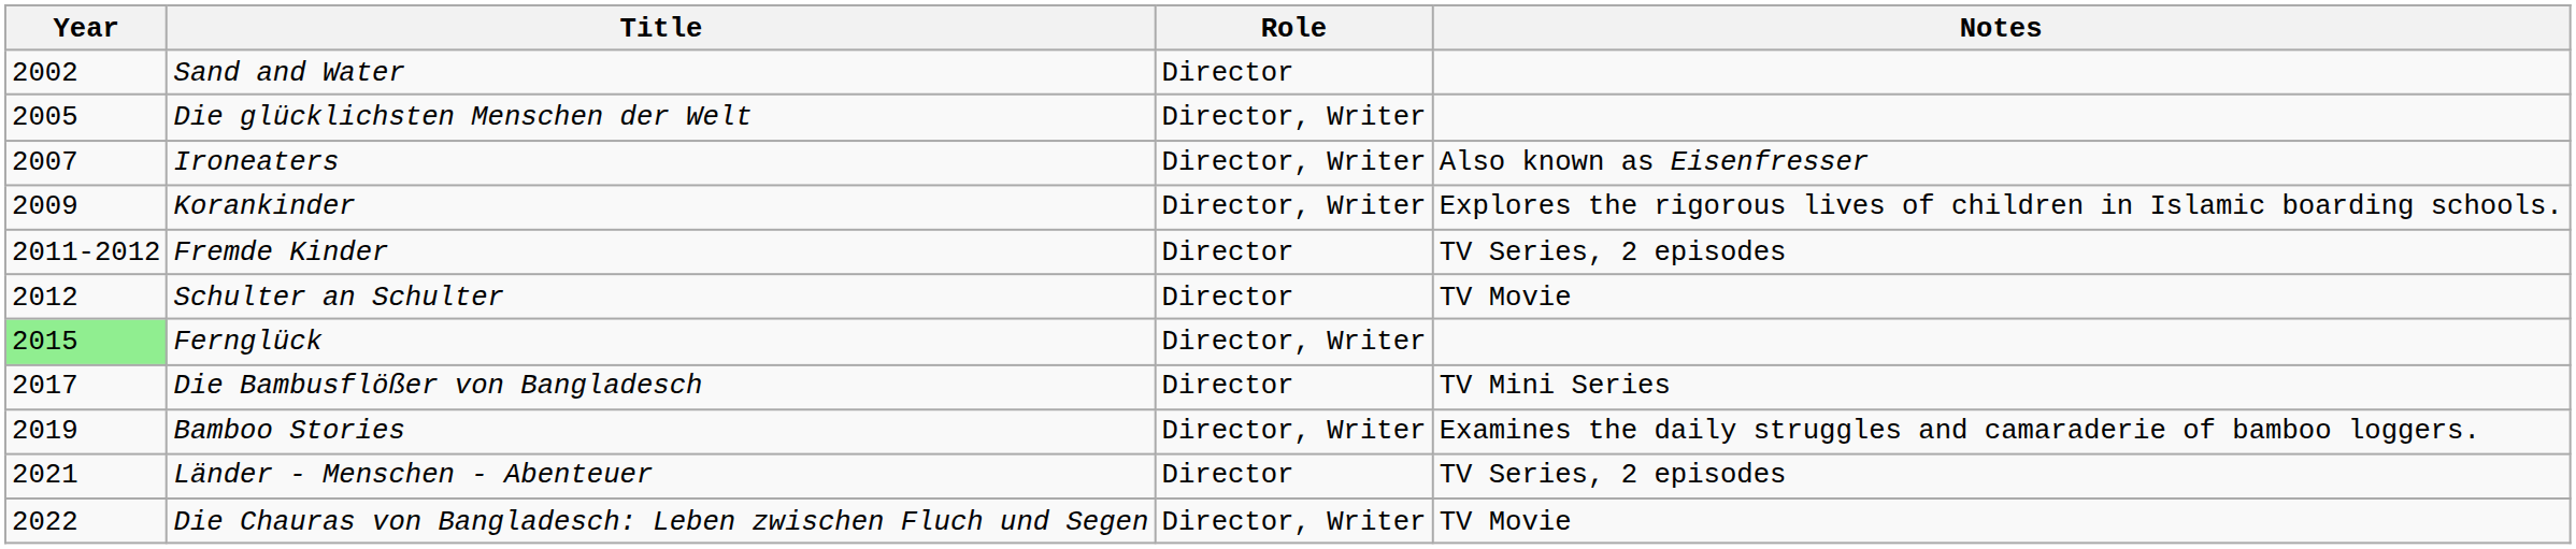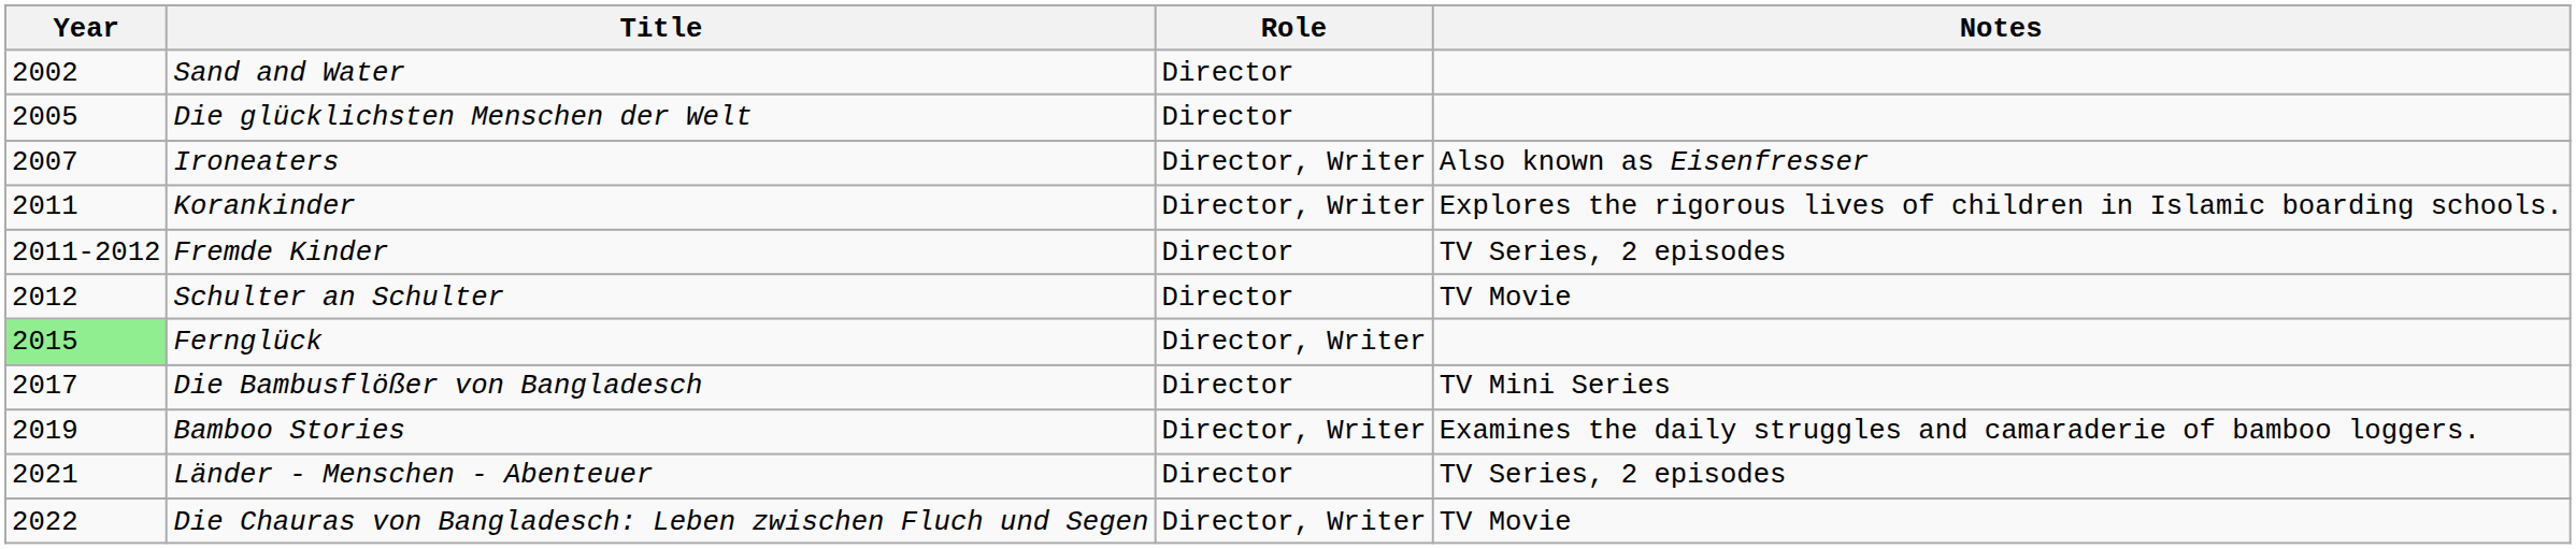Die glücklichsten Menschen der Welt | Role: Director, Writer -> Director
Korankinder | Year: 2009 -> 2011
